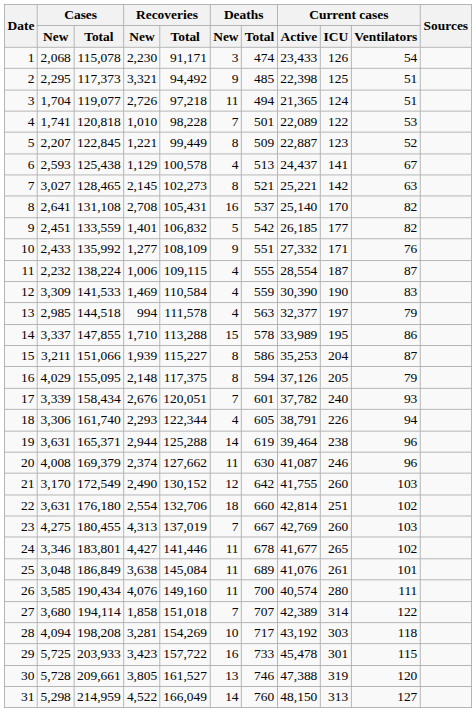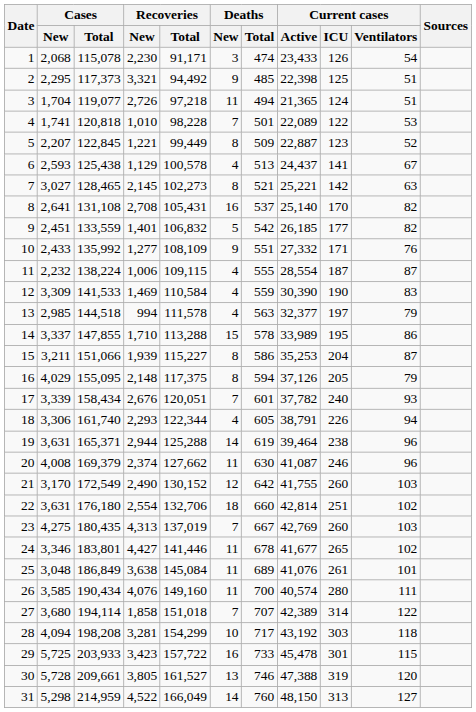23 | Cases / Total: 180,455 -> 180,435
28 | Recoveries / Total: 154,269 -> 154,299
